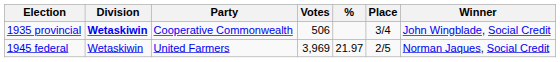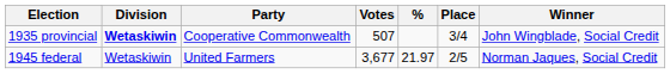1935 provincial | Votes: 506 -> 507
1945 federal | Votes: 3,969 -> 3,677
